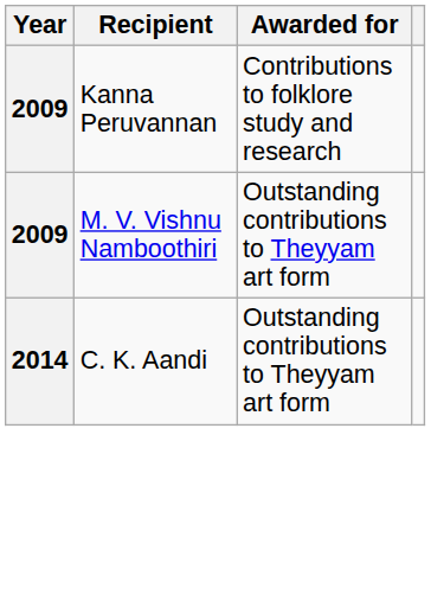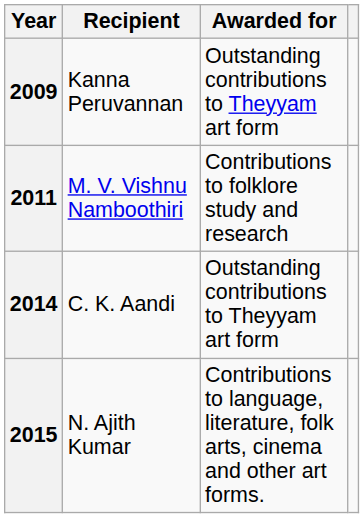Kanna Peruvannan | Awarded for: Contributions to folklore study and research -> Outstanding contributions to Theyyam art form
M. V. Vishnu Namboothiri | Year: 2009 -> 2011
M. V. Vishnu Namboothiri | Awarded for: Outstanding contributions to Theyyam art form -> Contributions to folklore study and research
+ row: 2015 | N. Ajith Kumar | Contributions to language, literature, folk arts, cinema and other art forms.
